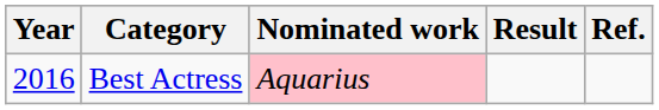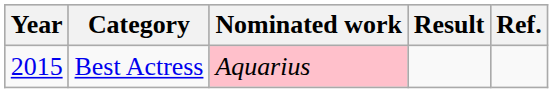Best Actress | Year: 2016 -> 2015
